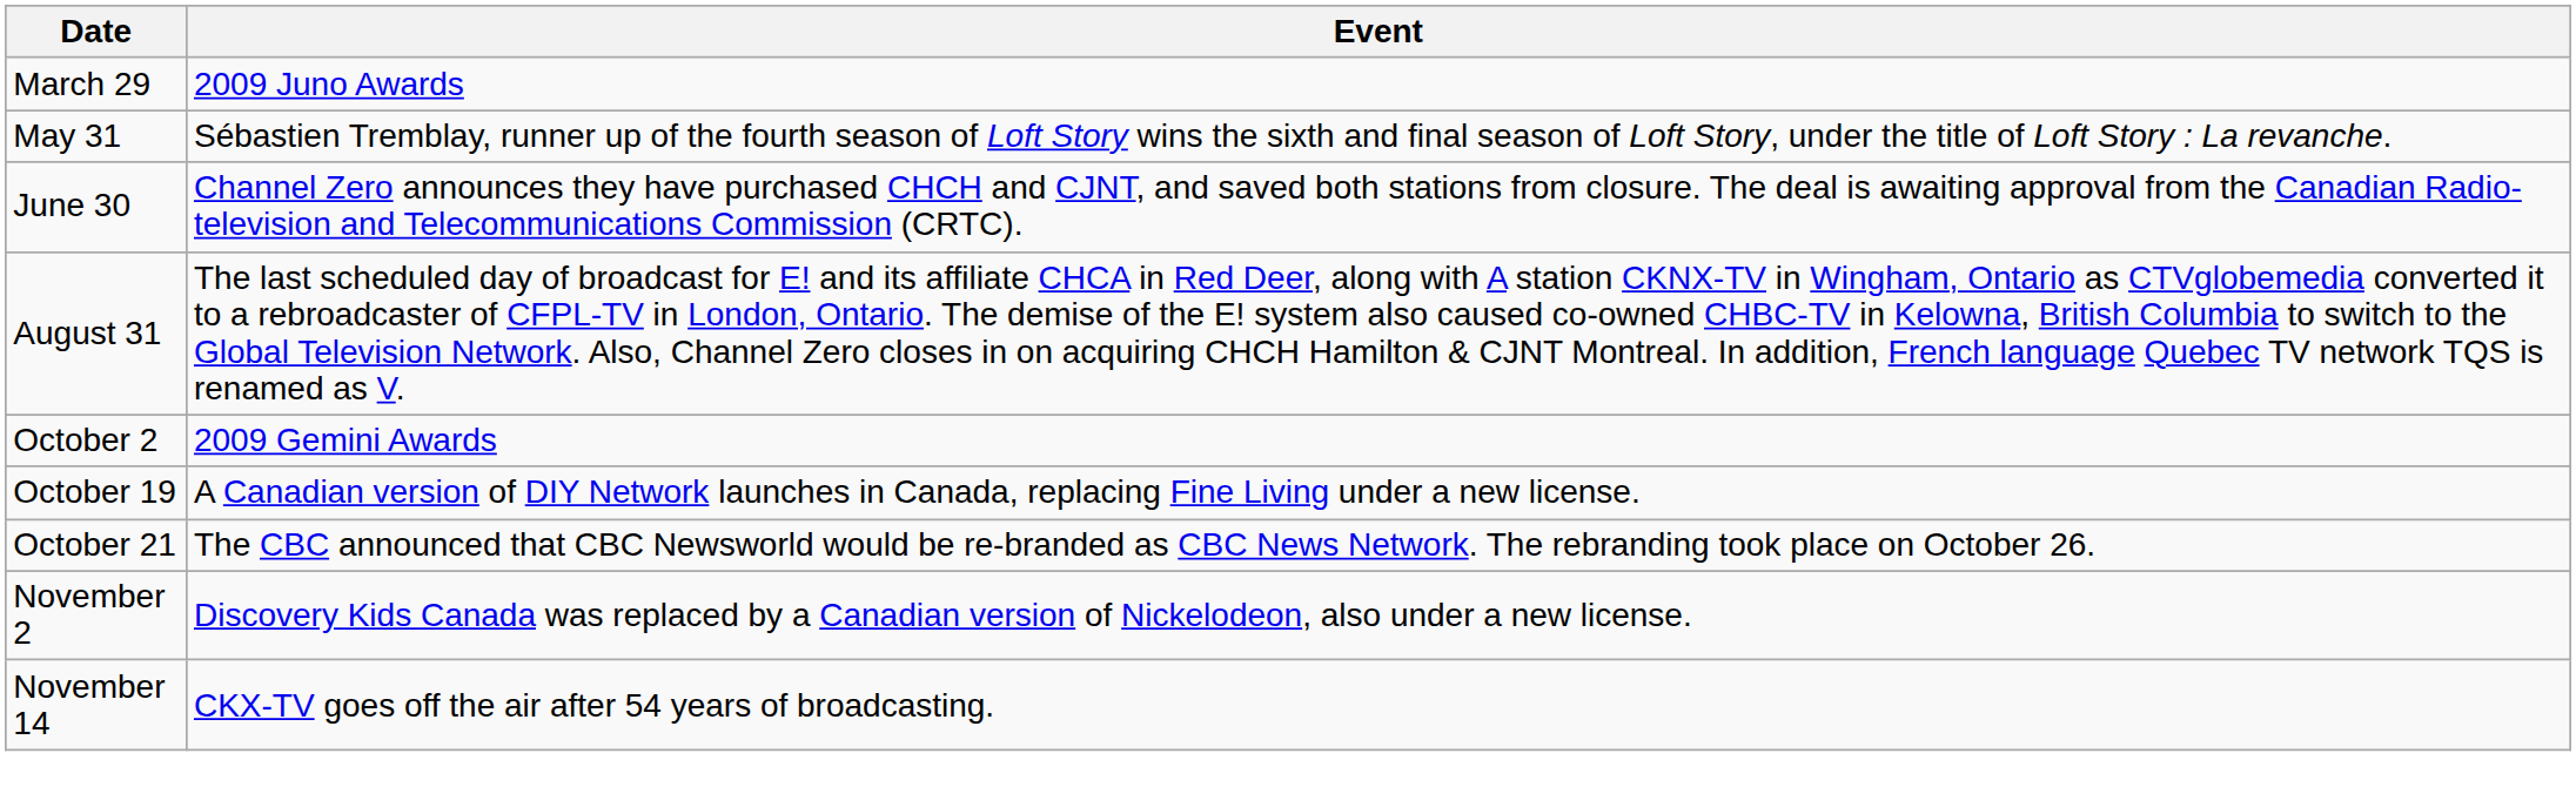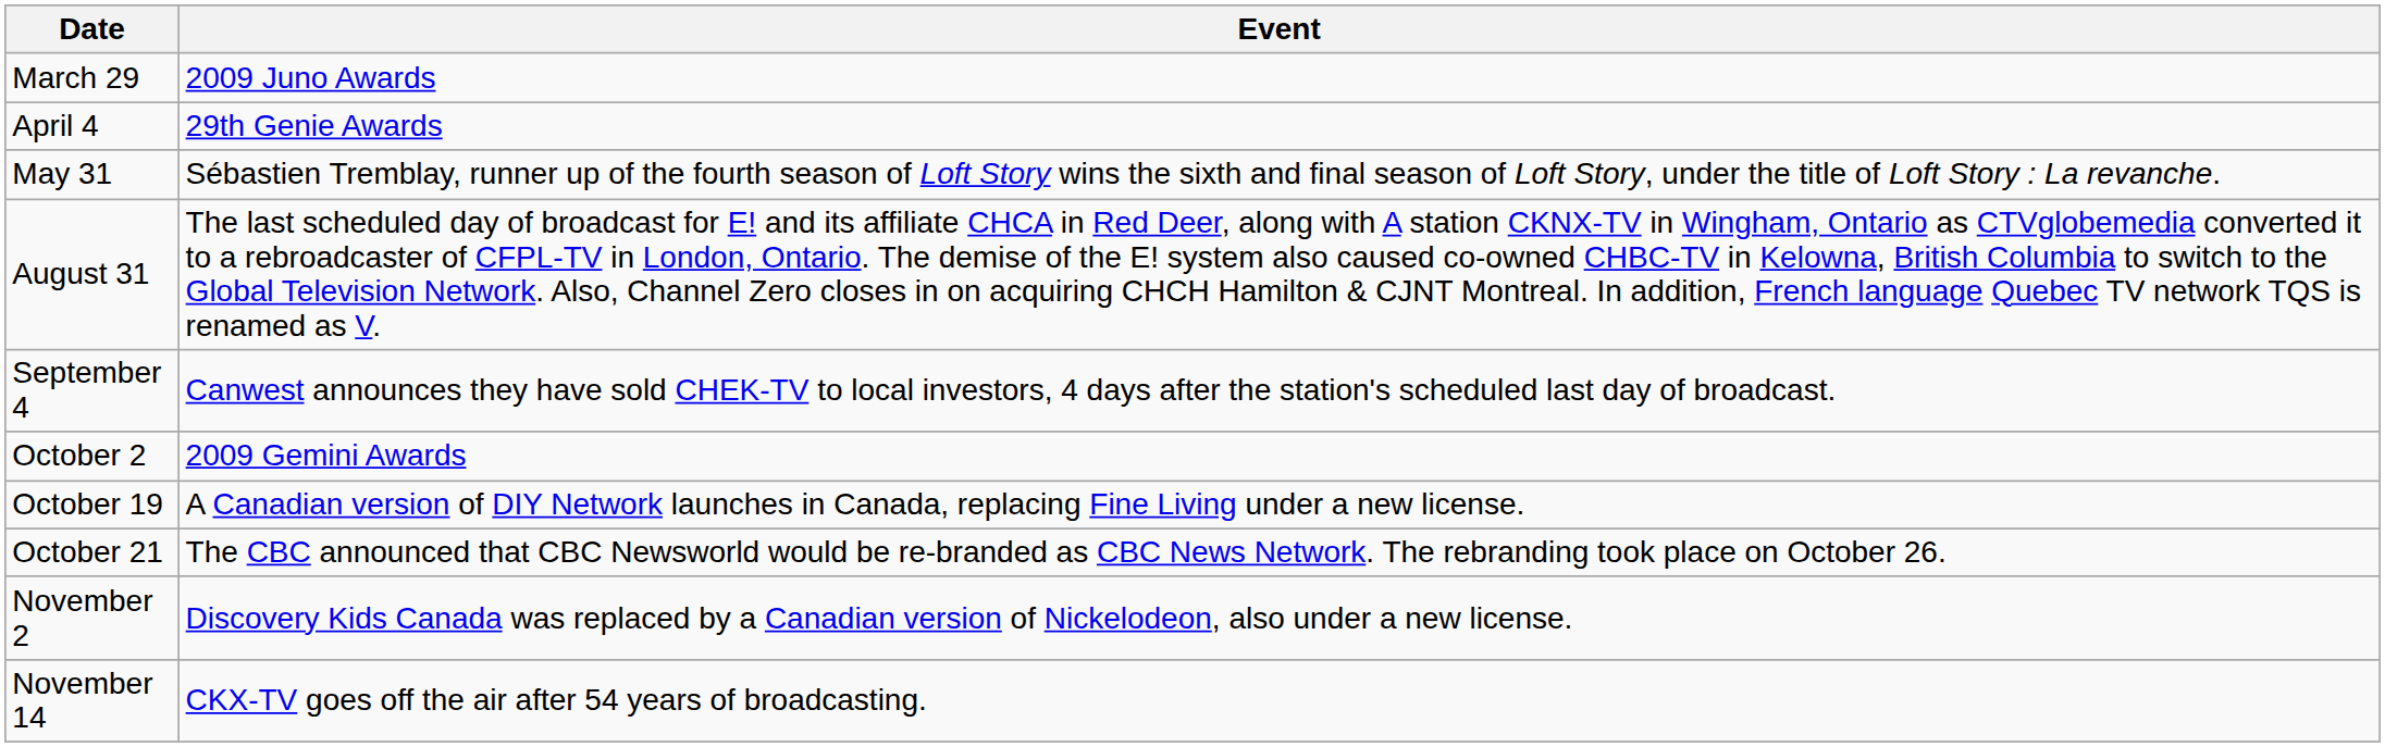+ row: April 4 | 29th Genie Awards
- row: June 30 | Channel Zero announces they have purchased CHCH and CJNT, and saved both stations from closure. The deal is awaiting approval from the Canadian Radio-television and Telecommunications Commission (CRTC).
+ row: September 4 | Canwest announces they have sold CHEK-TV to local investors, 4 days after the station's scheduled last day of broadcast.
